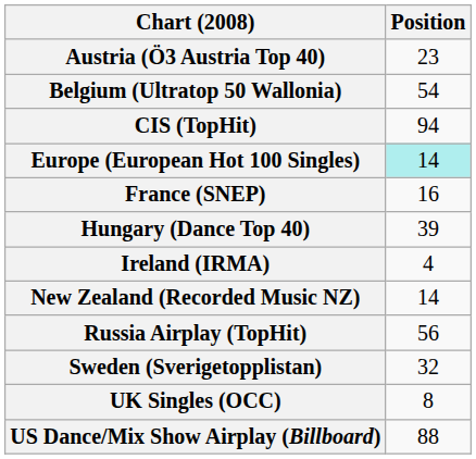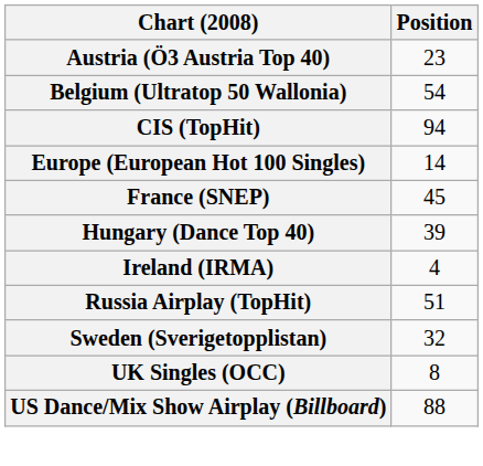Europe (European Hot 100 Singles) | Position: paleturquoise background -> no background
France (SNEP) | Position: 16 -> 45
- row: New Zealand (Recorded Music NZ) | 14
Russia Airplay (TopHit) | Position: 56 -> 51
